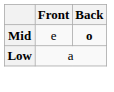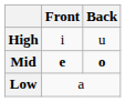+ row: High | i | u
Mid | Front: normal -> bold
